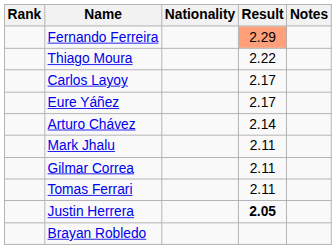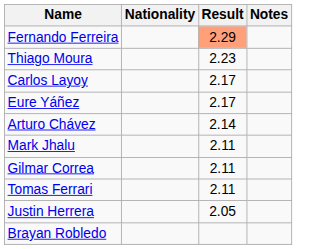- column: Rank
Thiago Moura | Result: 2.22 -> 2.23
Justin Herrera | Result: bold -> normal
